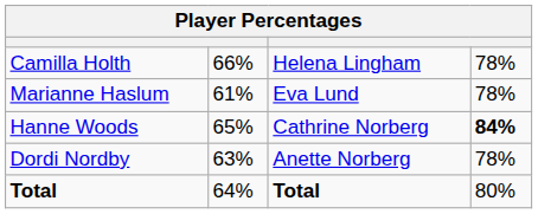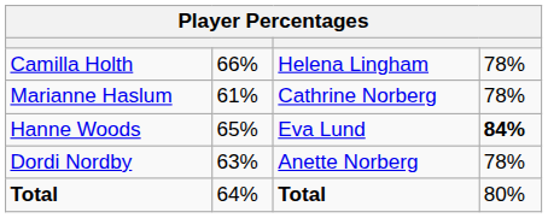Marianne Haslum | column 3: Eva Lund -> Cathrine Norberg
Hanne Woods | column 3: Cathrine Norberg -> Eva Lund
